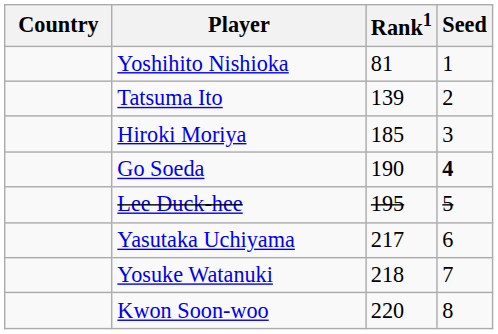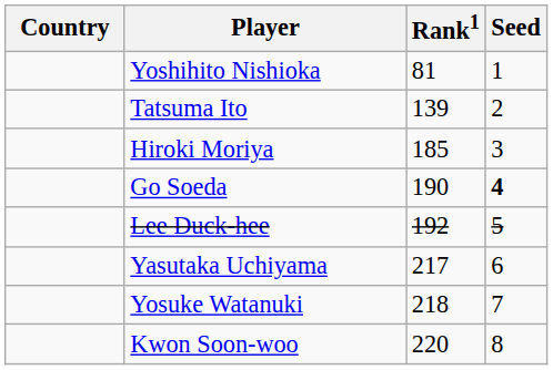Lee Duck-hee | Rank1: 195 -> 192
